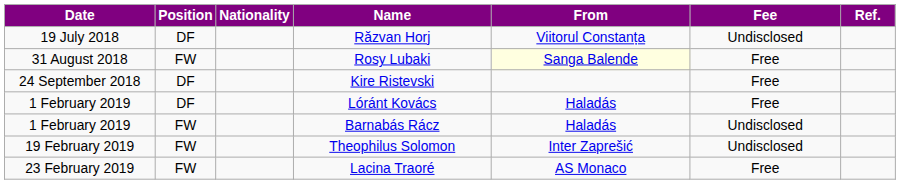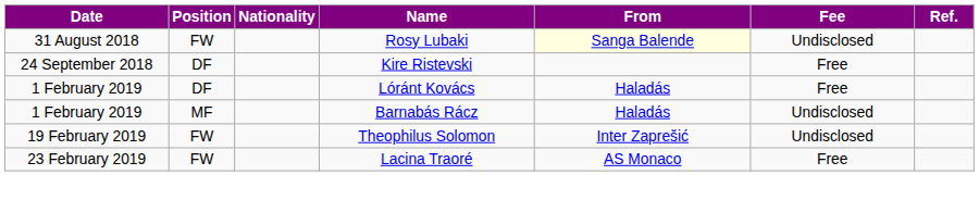- row: 19 July 2018 | DF | Răzvan Horj | Viitorul Constanța | Undisclosed
Rosy Lubaki | Fee: Free -> Undisclosed
Barnabás Rácz | Position: FW -> MF
